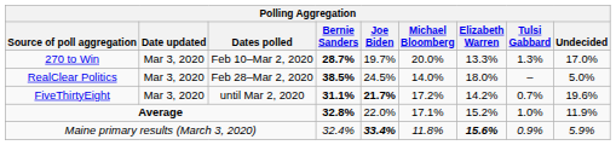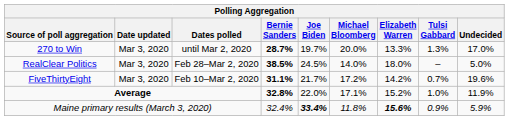270 to Win | Dates polled: Feb 10–Mar 2, 2020 -> until Mar 2, 2020
FiveThirtyEight | Dates polled: until Mar 2, 2020 -> Feb 10–Mar 2, 2020
FiveThirtyEight | Joe Biden: bold -> normal
